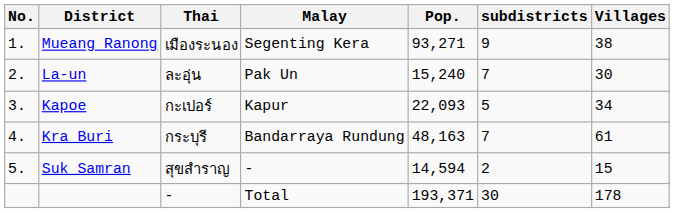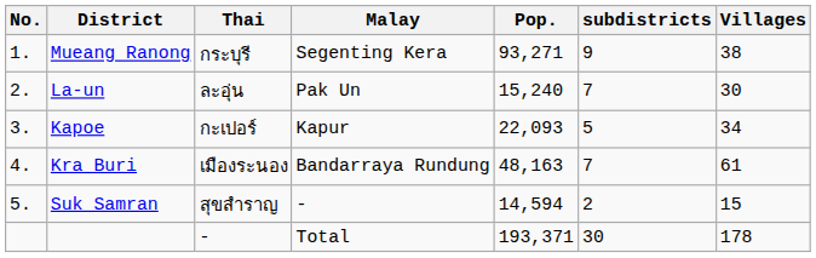Mueang Ranong | Thai: เมืองระนอง -> กระบุรี
Kra Buri | Thai: กระบุรี -> เมืองระนอง
